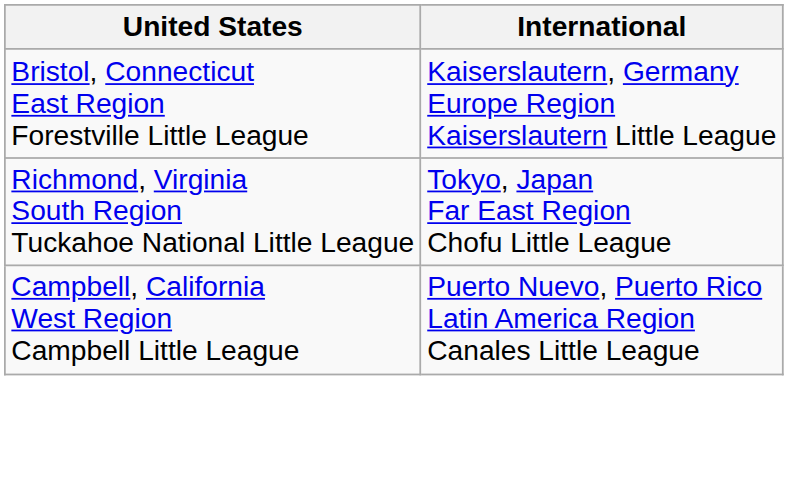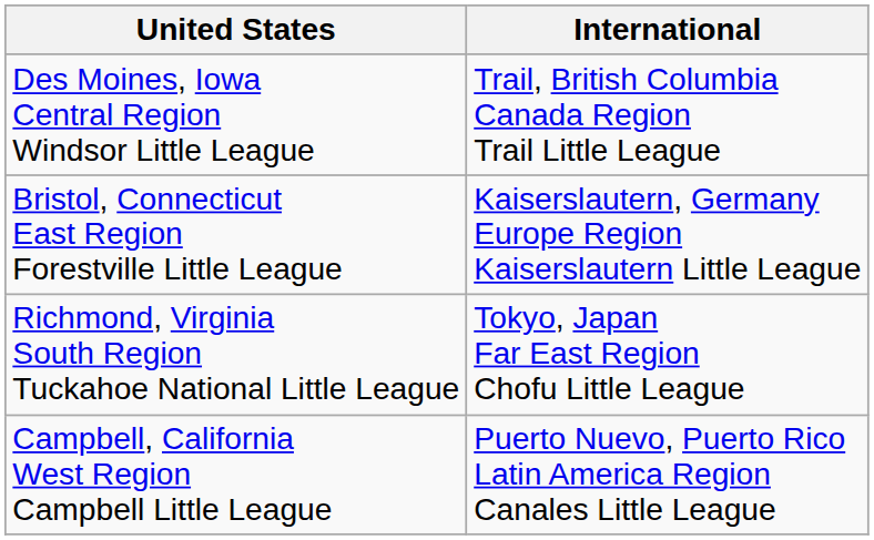+ row: Des Moines, Iowa Central Region Windsor Little League | Trail, British Columbia Canada Region Trail Little League
